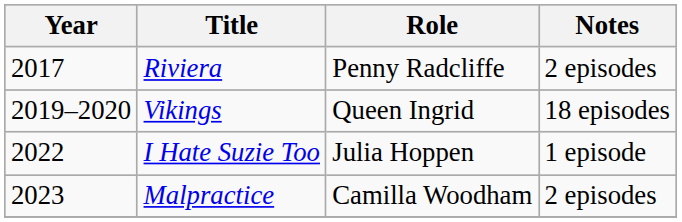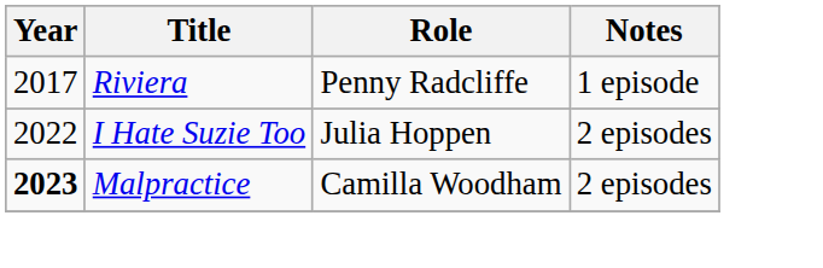Riviera | Notes: 2 episodes -> 1 episode
- row: 2019–2020 | Vikings | Queen Ingrid | 18 episodes
I Hate Suzie Too | Notes: 1 episode -> 2 episodes
Malpractice | Year: normal -> bold
